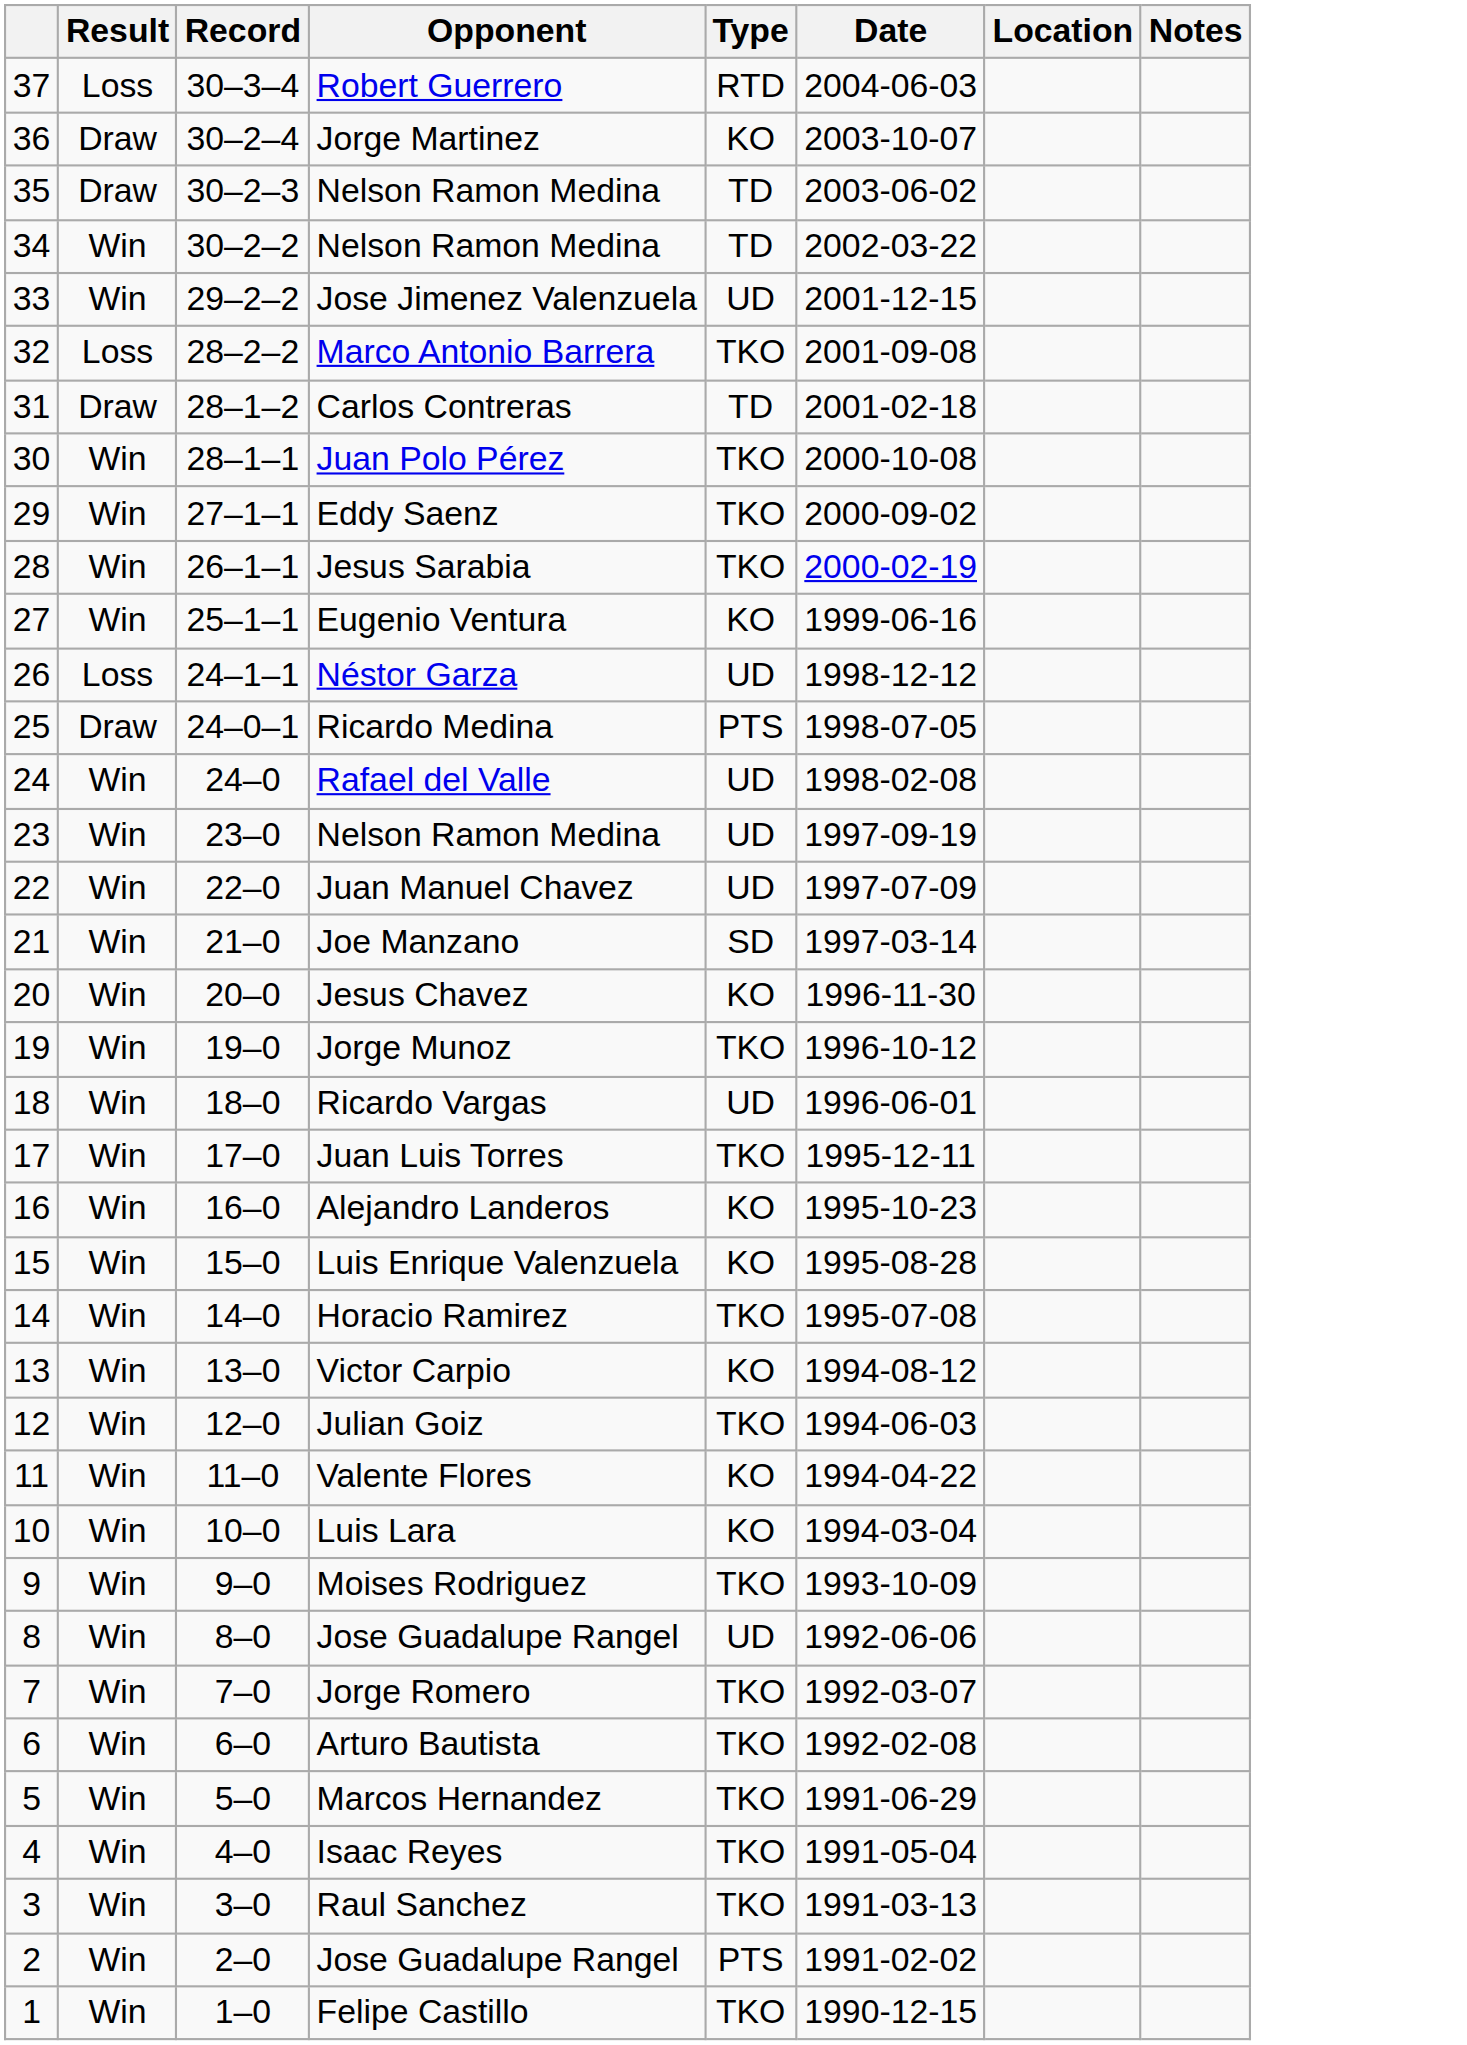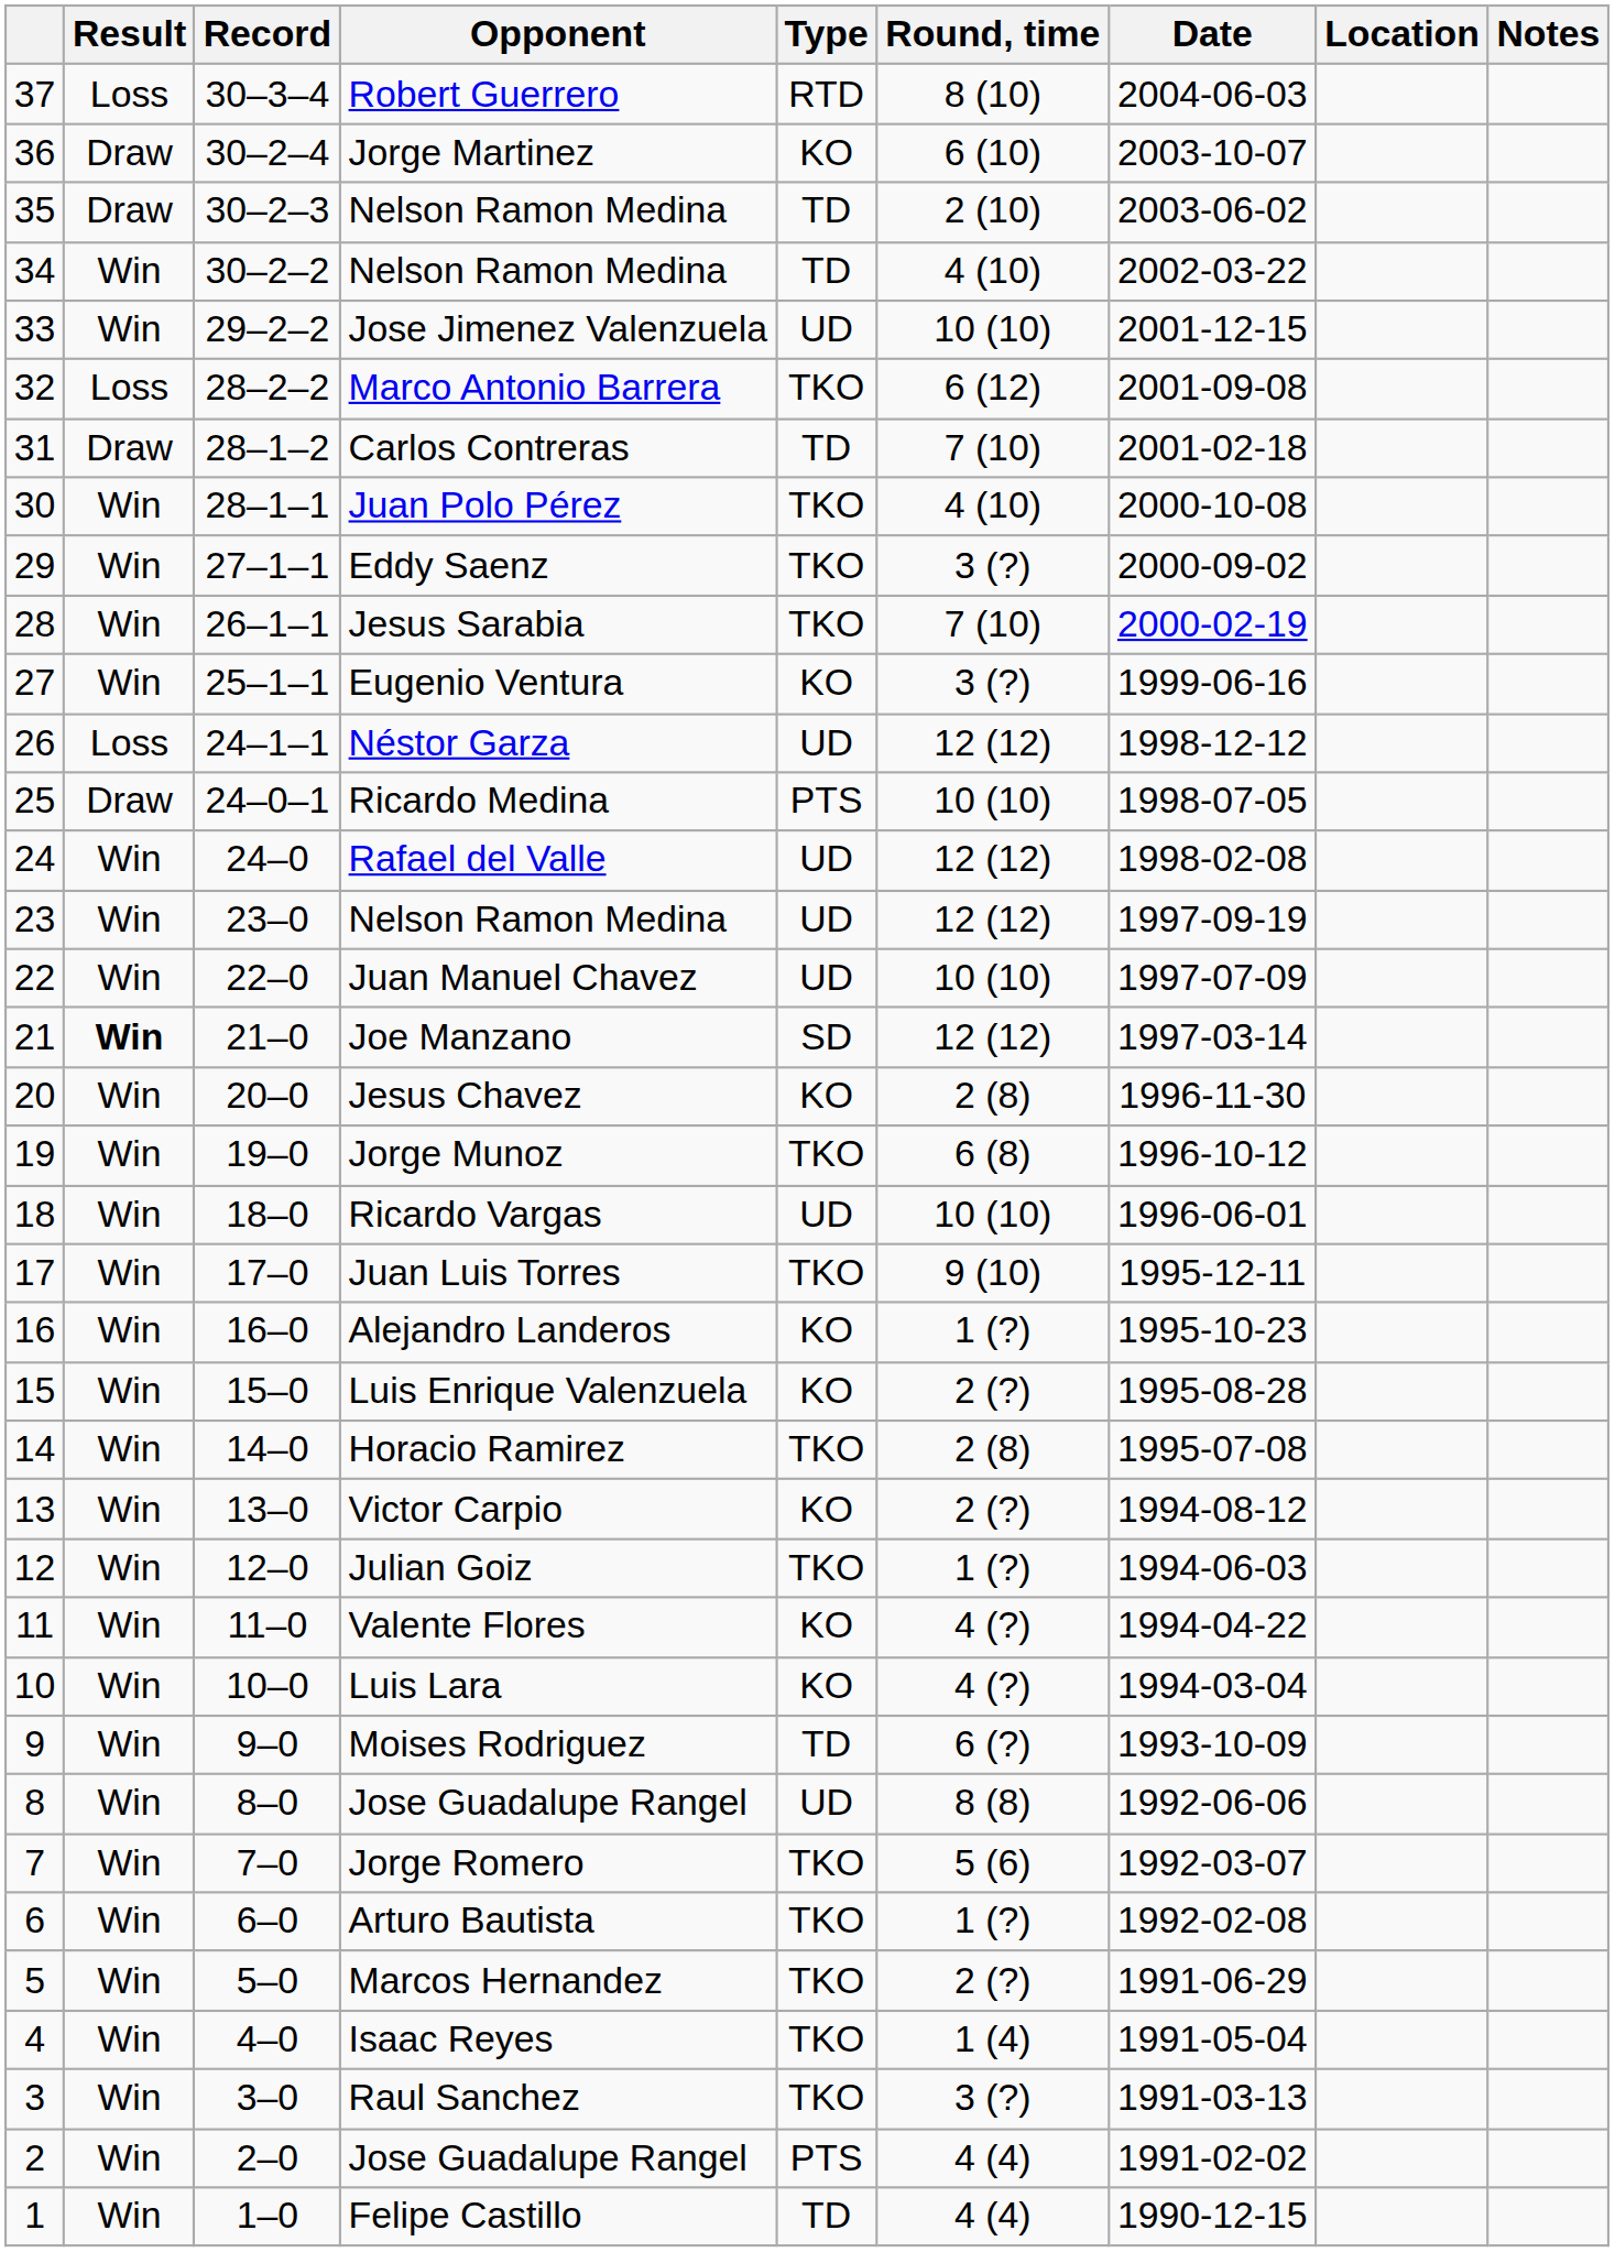+ column: Round, time | 8 (10) | 6 (10) | 2 (10) | 4 (10) | 10 (10) | 6 (12) | 7 (10) | 4 (10) | 3 (?) | 7 (10) | 3 (?) | 12 (12) | 10 (10) | 12 (12) | 12 (12) | 10 (10) | 12 (12) | 2 (8) | 6 (8) | 10 (10) | 9 (10) | 1 (?) | 2 (?) | 2 (8) | 2 (?) | 1 (?) | 4 (?) | 4 (?) | 6 (?) | 8 (8) | 5 (6) | 1 (?) | 2 (?) | 1 (4) | 3 (?) | 4 (4) | 4 (4)
Joe Manzano | Result: normal -> bold
Moises Rodriguez | Type: TKO -> TD
Felipe Castillo | Type: TKO -> TD
